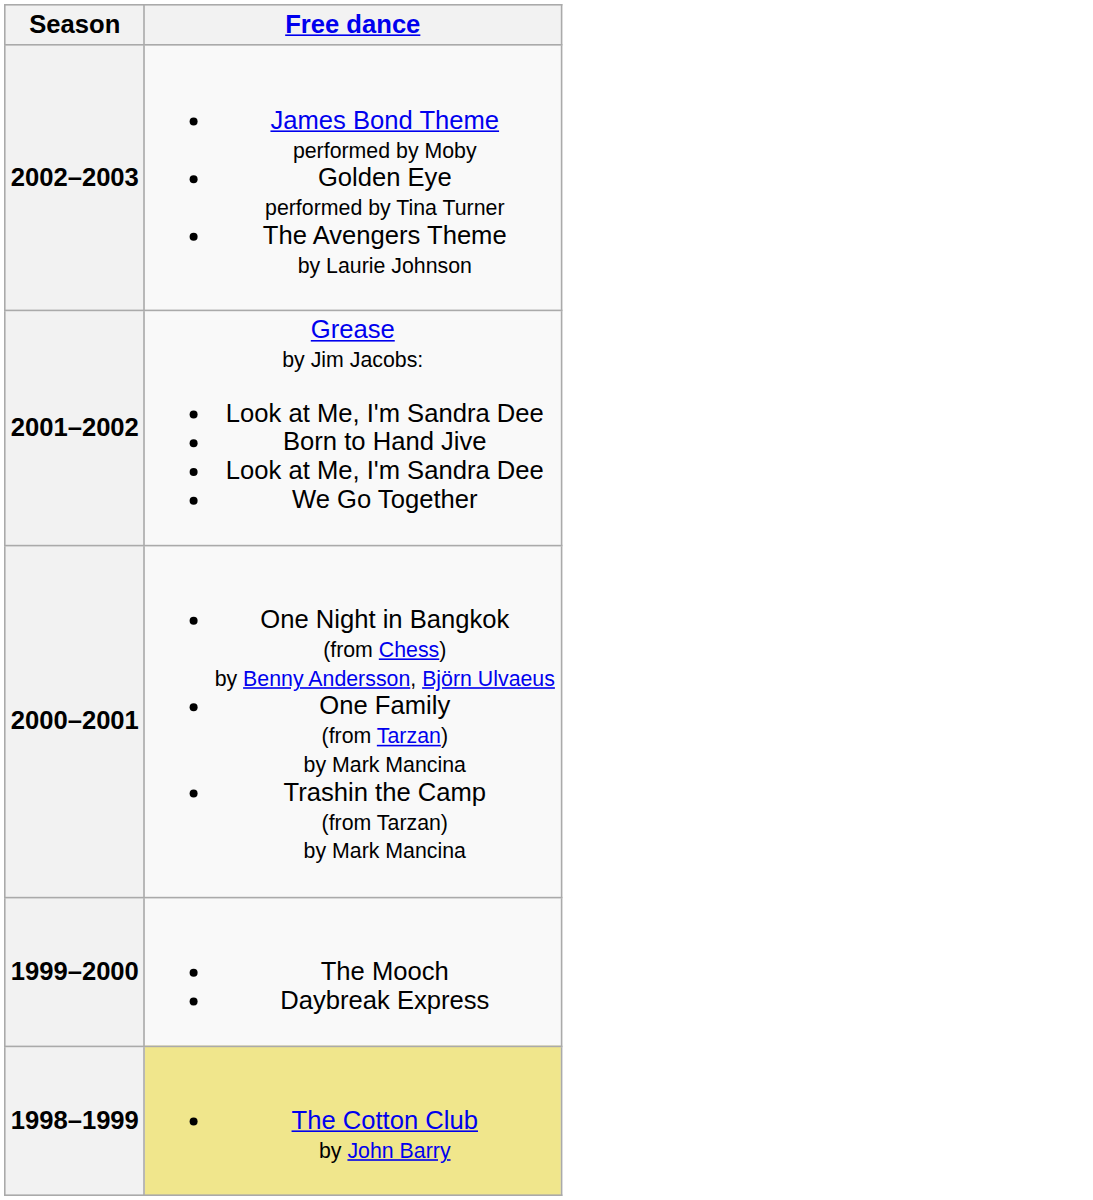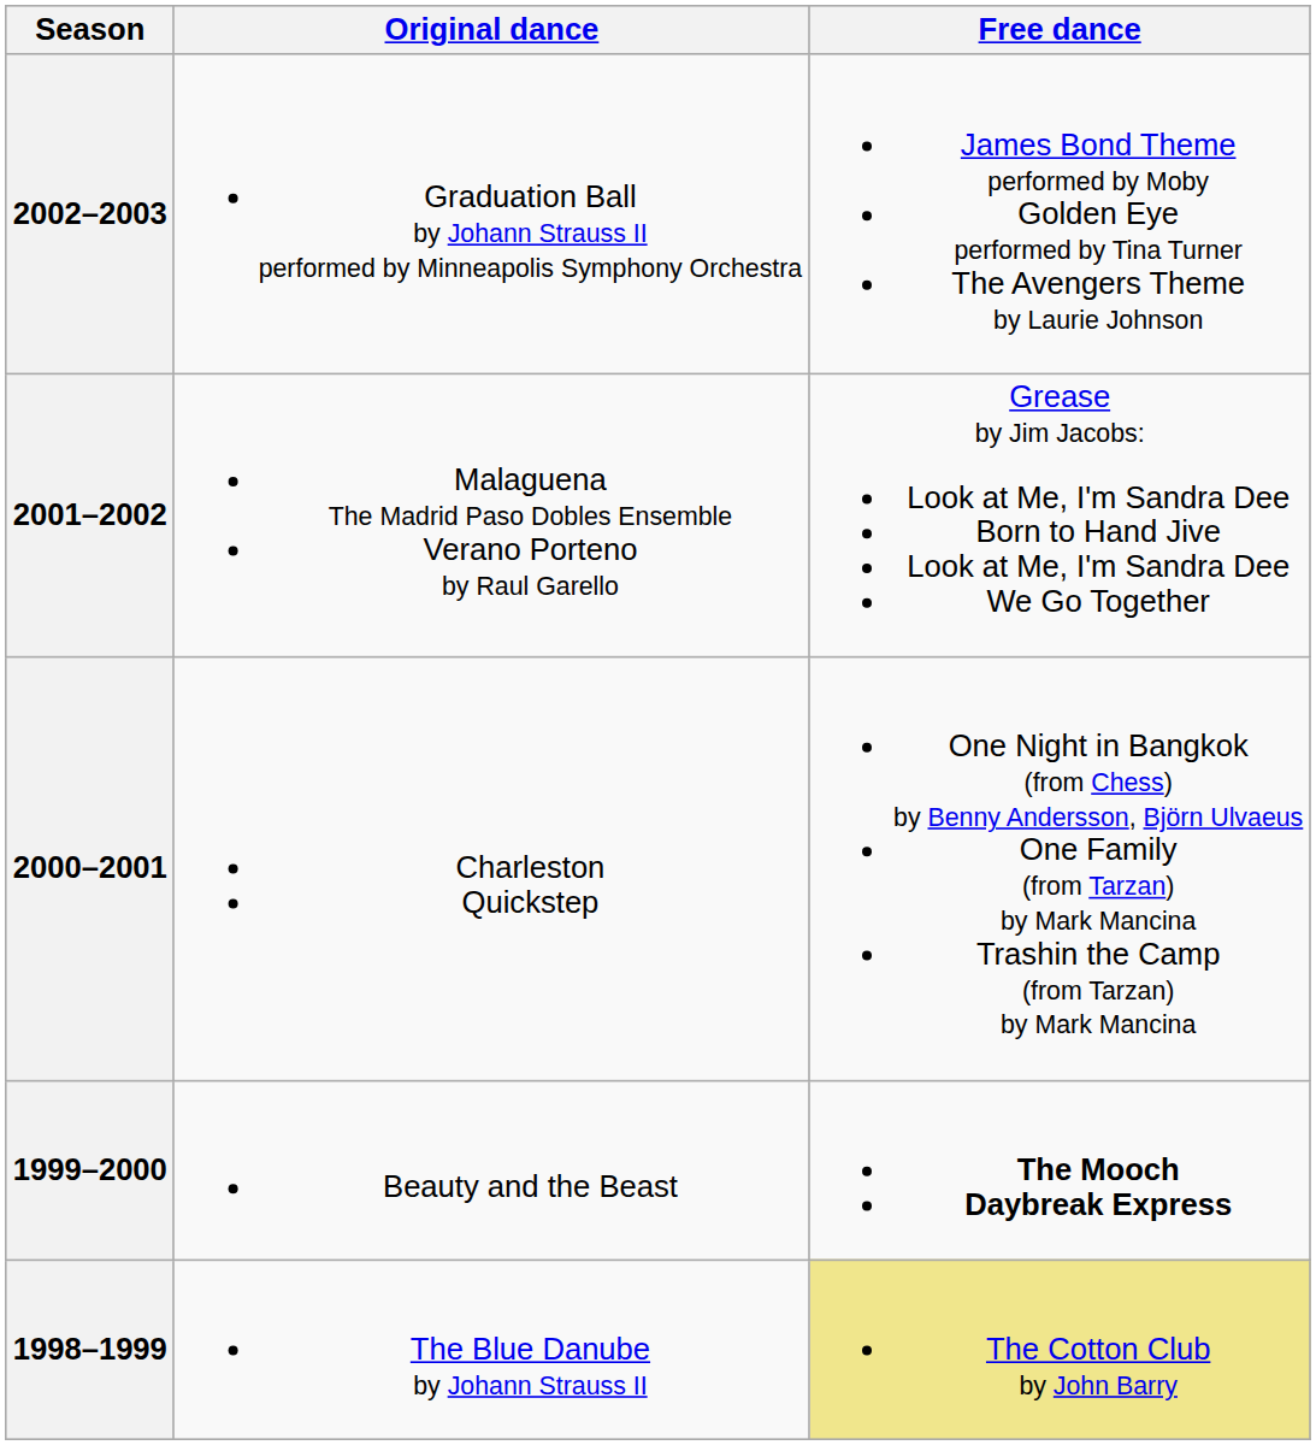+ column: Original dance | Graduation Ball by Johann Strauss II performed by Minneapolis Symphony Orchestra | Malaguena The Madrid Paso Dobles Ensemble Verano Porteno by Raul Garello | Charleston Quickstep | Beauty and the Beast | The Blue Danube by Johann Strauss II
1999–2000 | Free dance: normal -> bold
